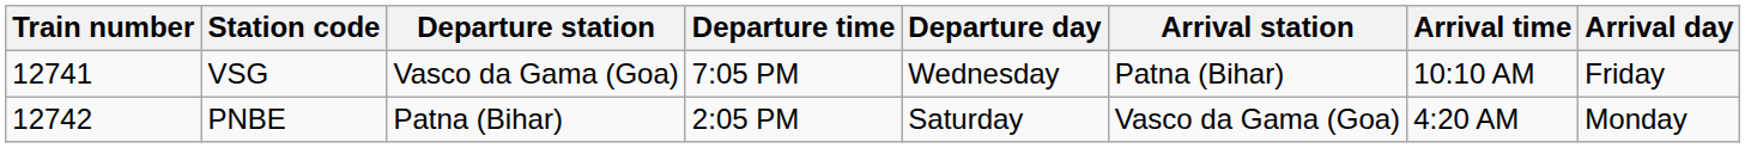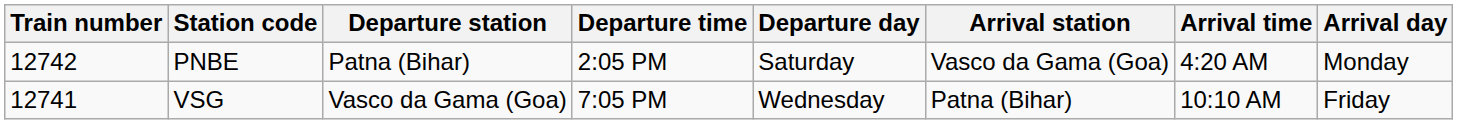rows swapped: VSG <-> PNBE
